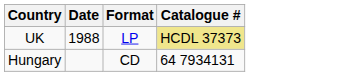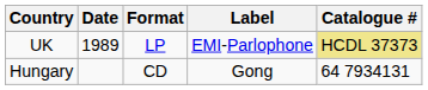+ column: Label | EMI-Parlophone | Gong
UK | Date: 1988 -> 1989
